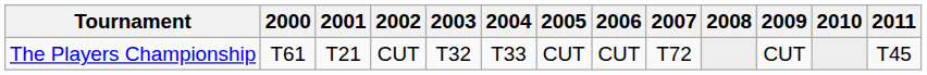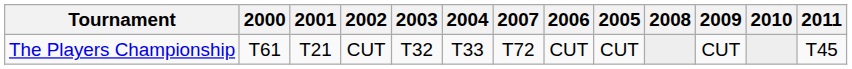columns swapped: 2005 <-> 2007
